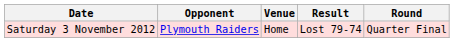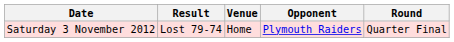columns swapped: Opponent <-> Result
